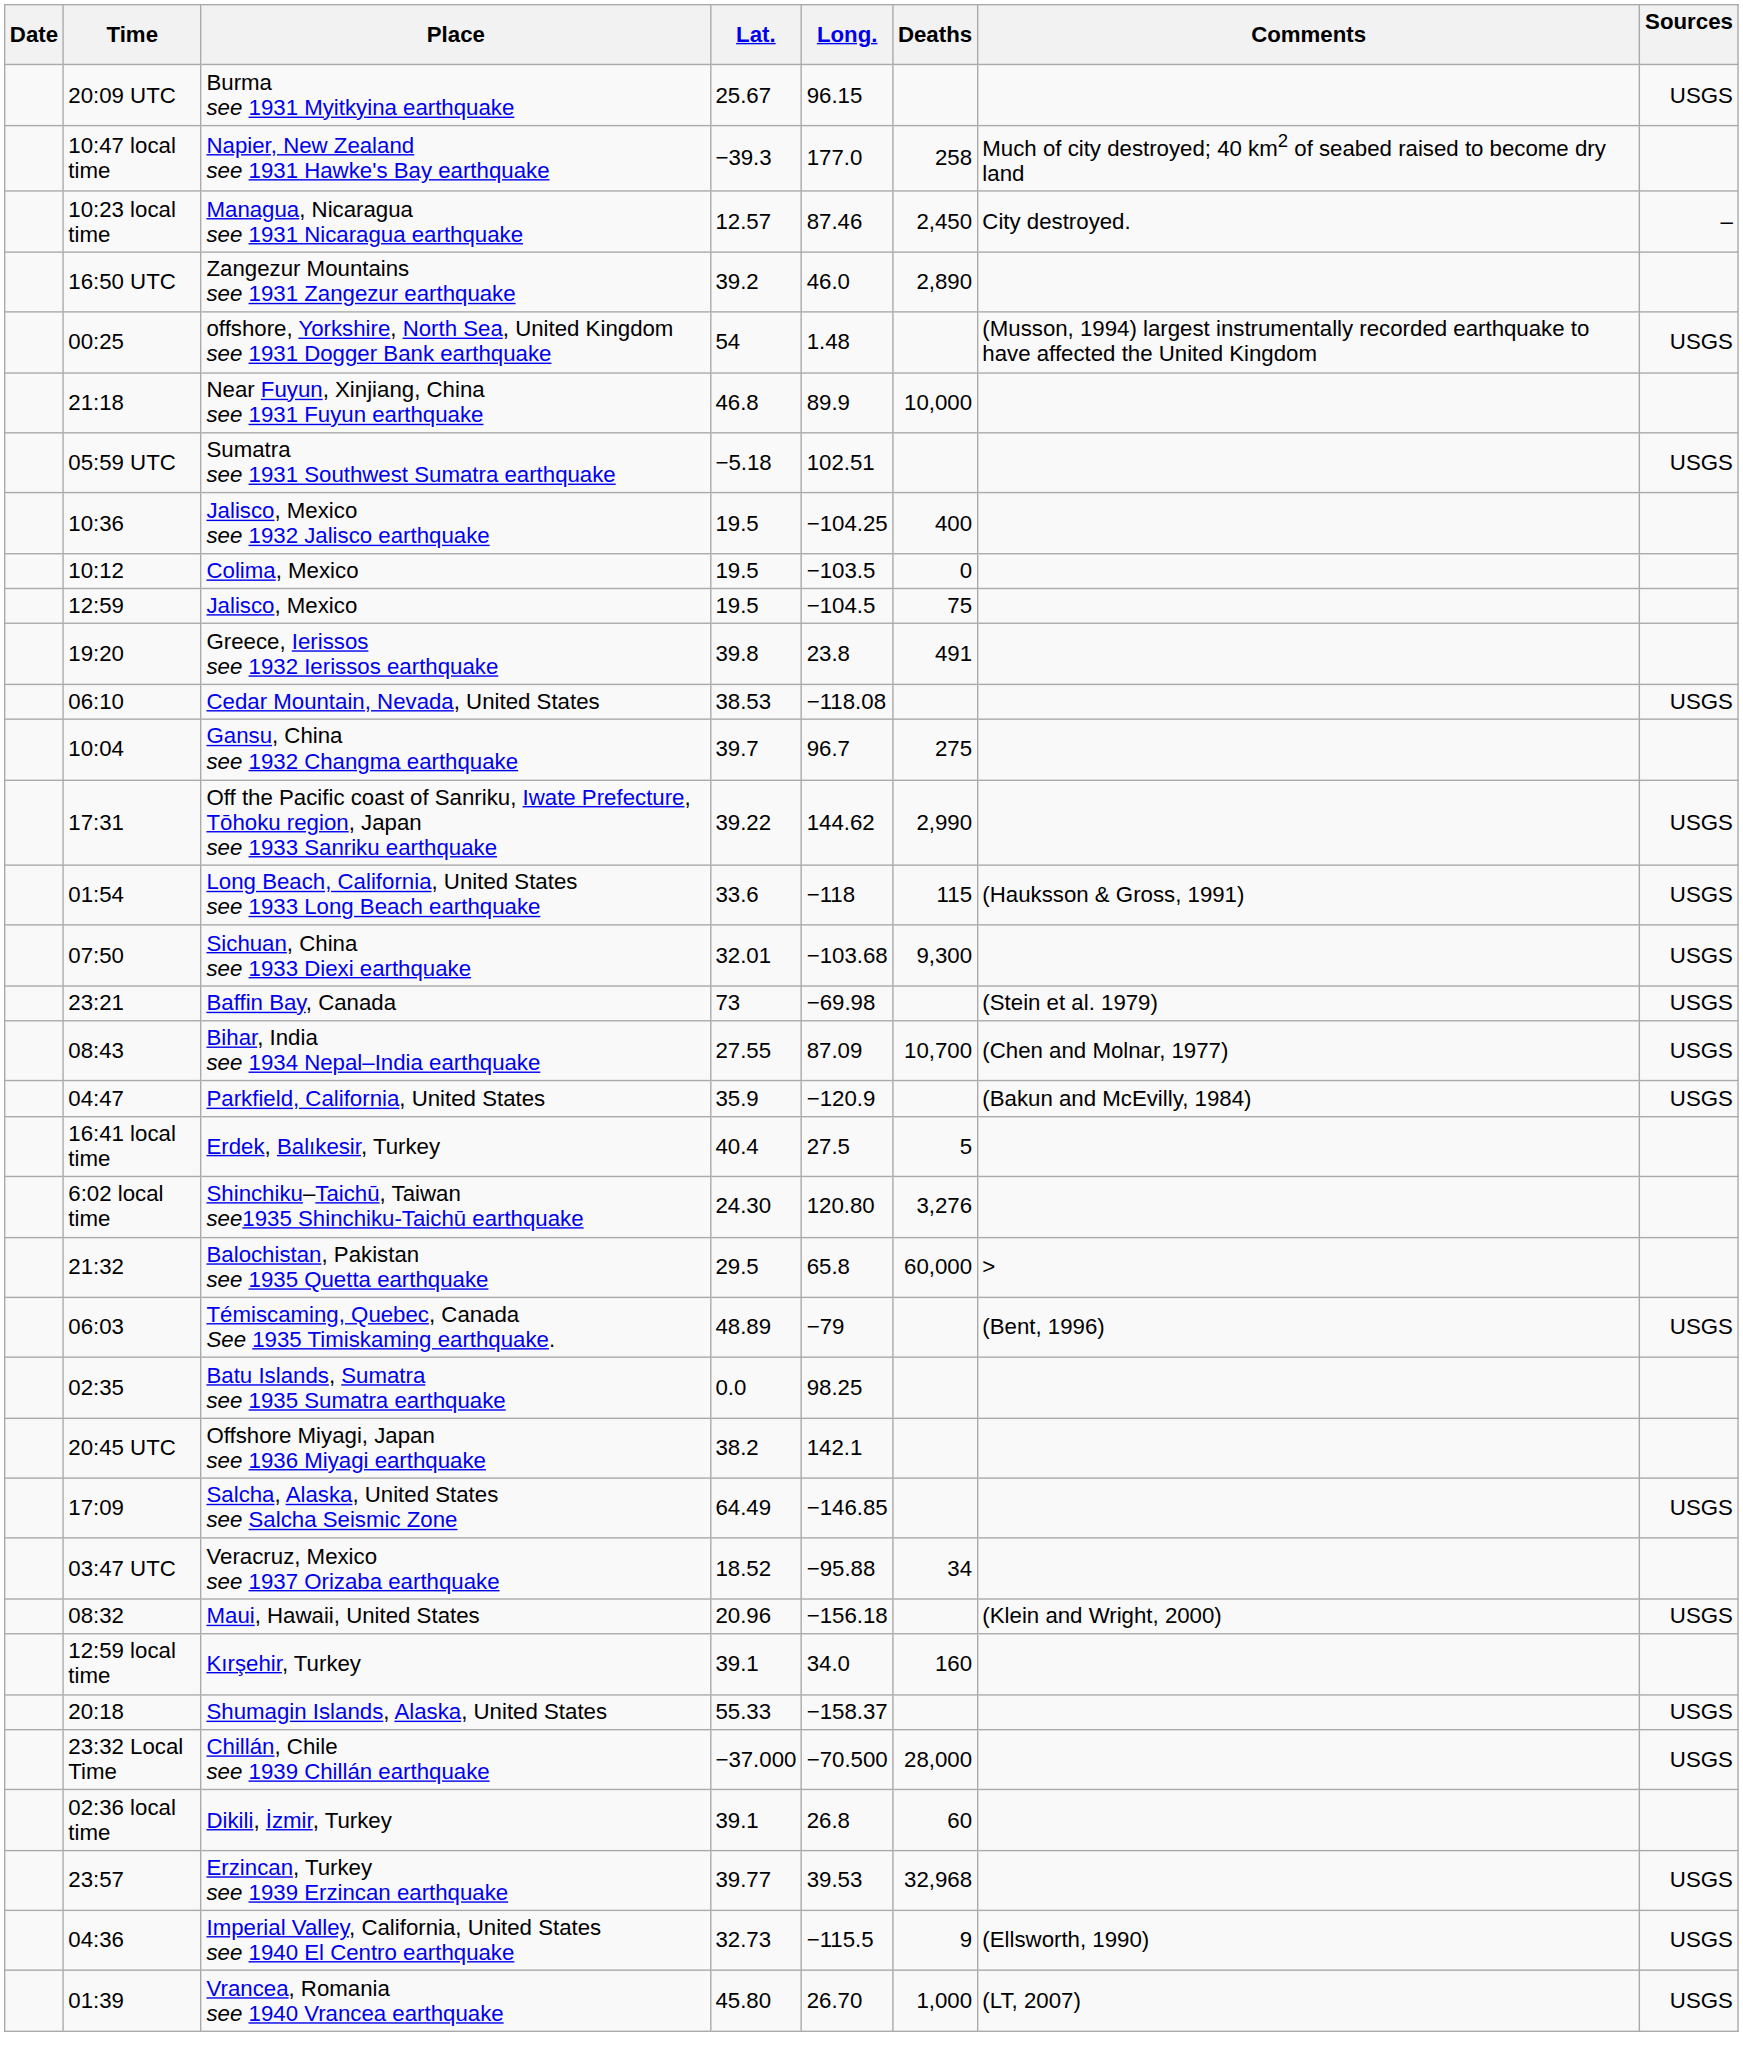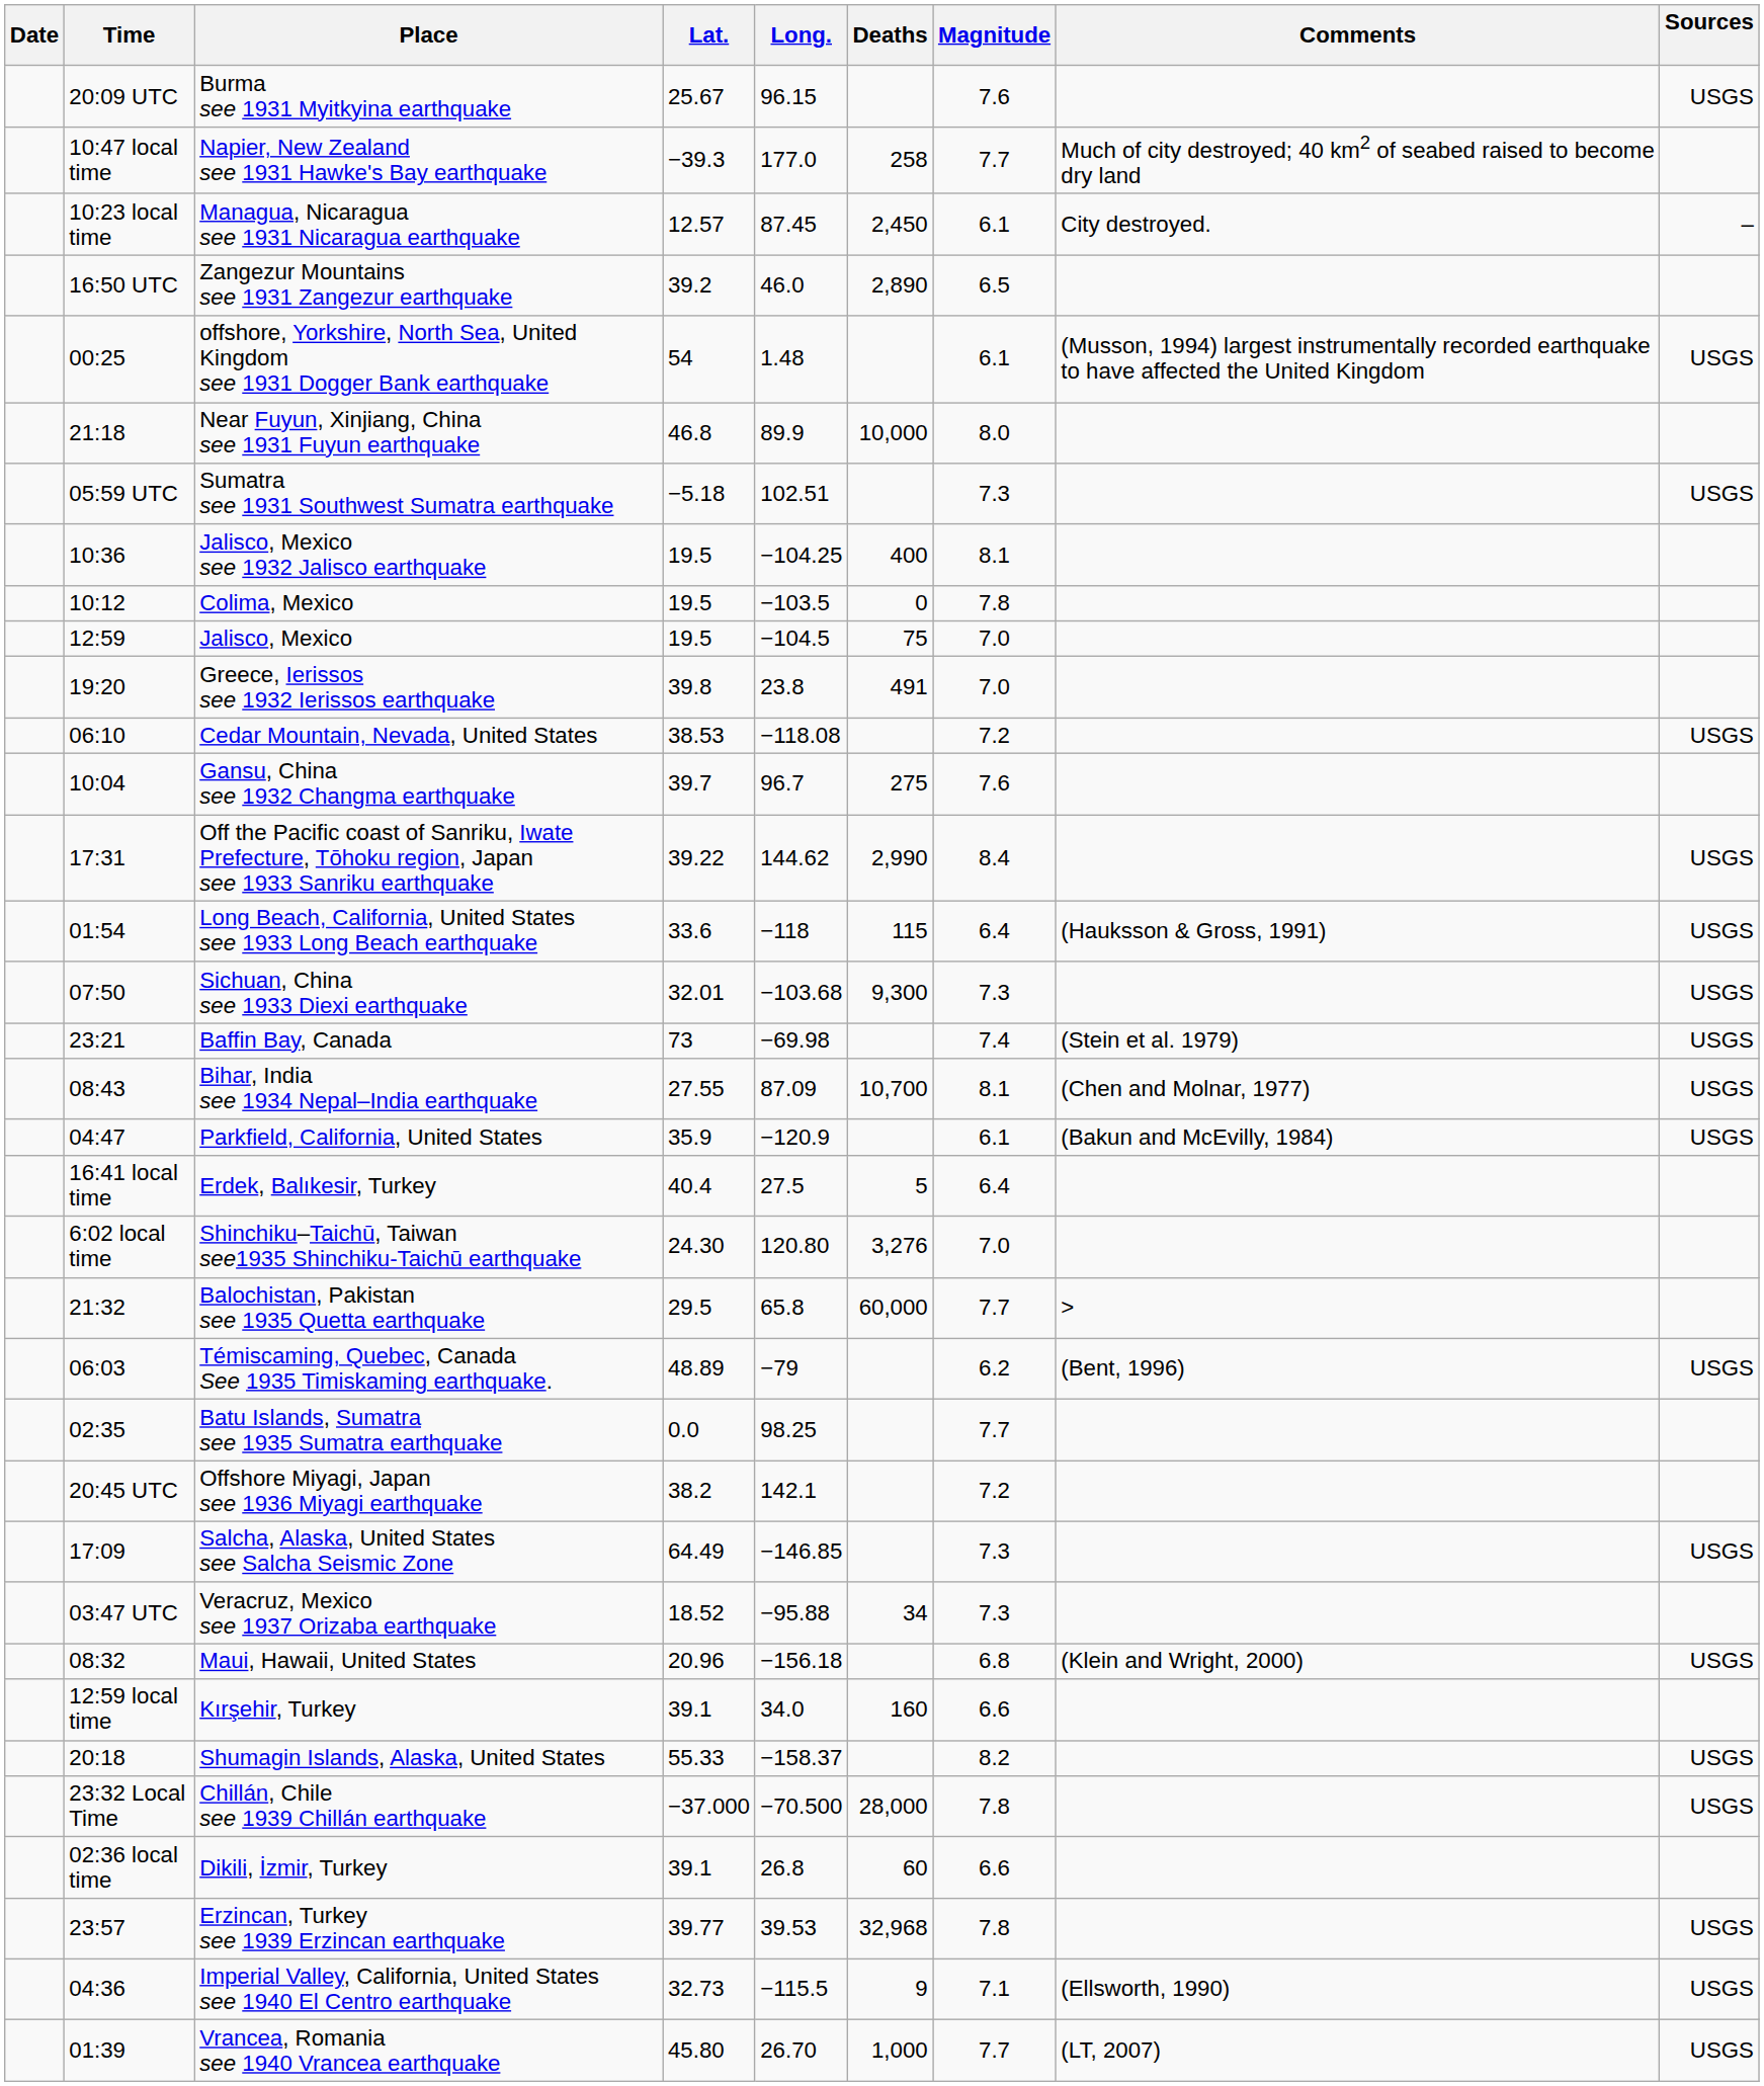+ column: Magnitude | 7.6 | 7.7 | 6.1 | 6.5 | 6.1 | 8.0 | 7.3 | 8.1 | 7.8 | 7.0 | 7.0 | 7.2 | 7.6 | 8.4 | 6.4 | 7.3 | 7.4 | 8.1 | 6.1 | 6.4 | 7.0 | 7.7 | 6.2 | 7.7 | 7.2 | 7.3 | 7.3 | 6.8 | 6.6 | 8.2 | 7.8 | 6.6 | 7.8 | 7.1 | 7.7
Managua, Nicaragua see 1931 Nicaragua earthquake | Long.: 87.46 -> 87.45
